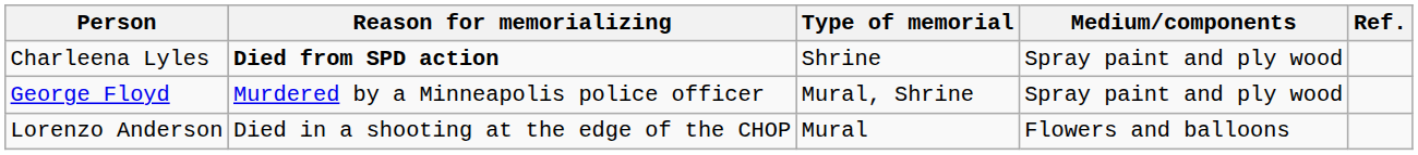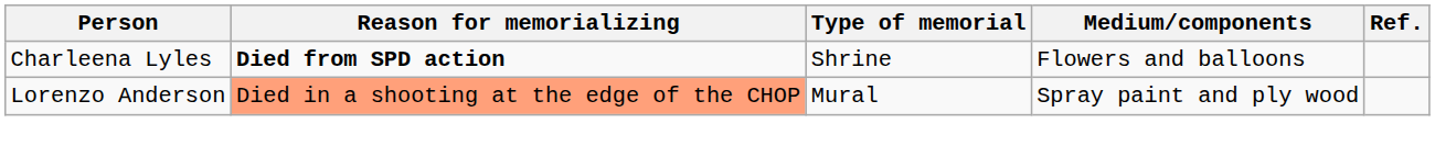Charleena Lyles | Medium/components: Spray paint and ply wood -> Flowers and balloons
- row: George Floyd | Murdered by a Minneapolis police officer | Mural, Shrine | Spray paint and ply wood
Lorenzo Anderson | Reason for memorializing: no background -> lightsalmon background
Lorenzo Anderson | Medium/components: Flowers and balloons -> Spray paint and ply wood
